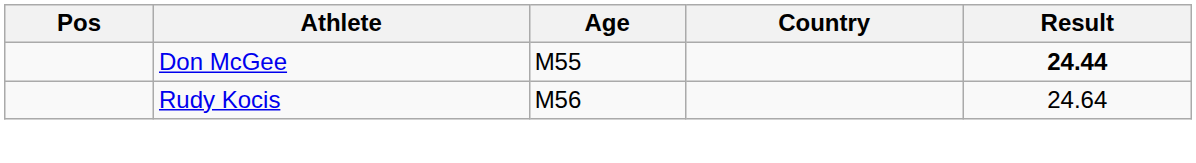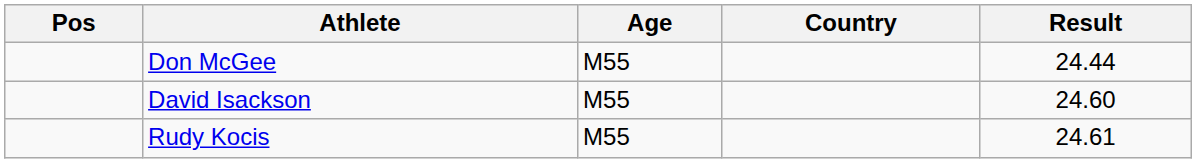Don McGee | Result: bold -> normal
+ row: David Isackson | M55 | 24.60
Rudy Kocis | Age: M56 -> M55
Rudy Kocis | Result: 24.64 -> 24.61
